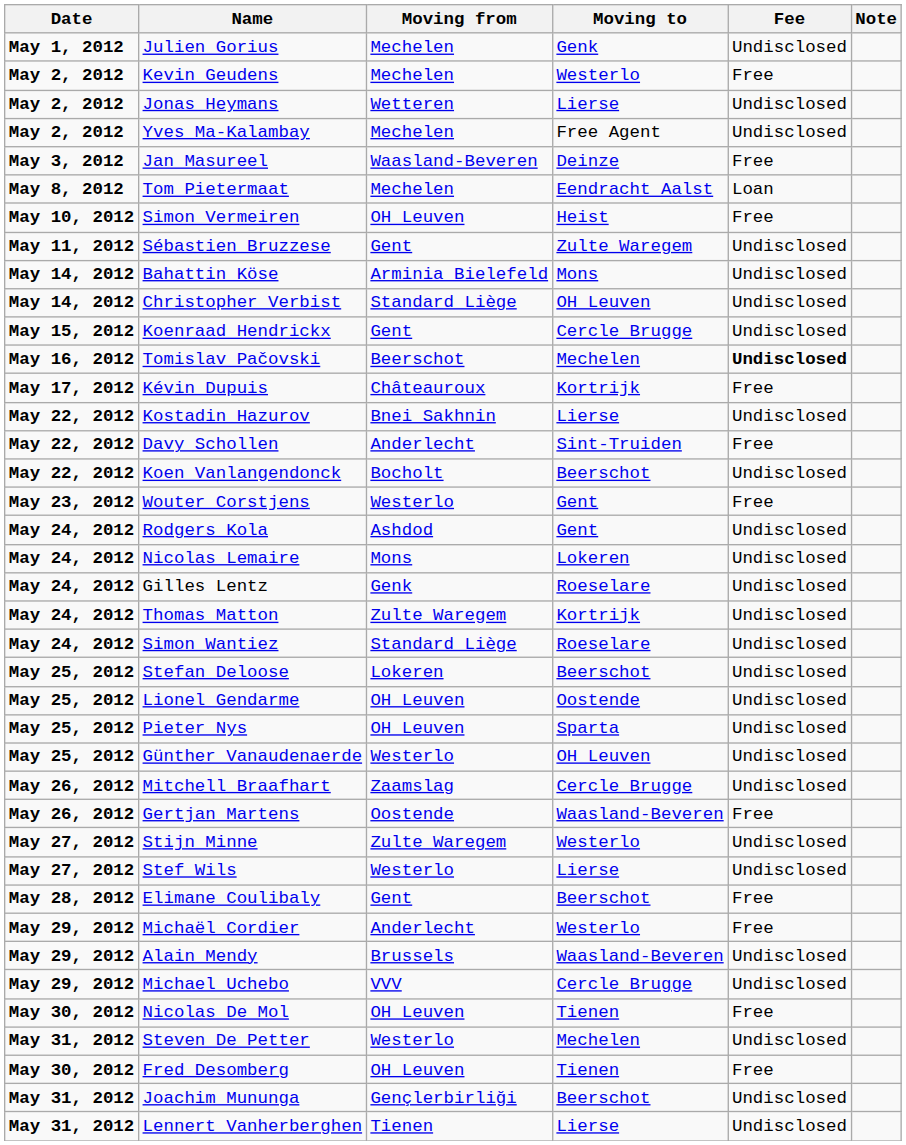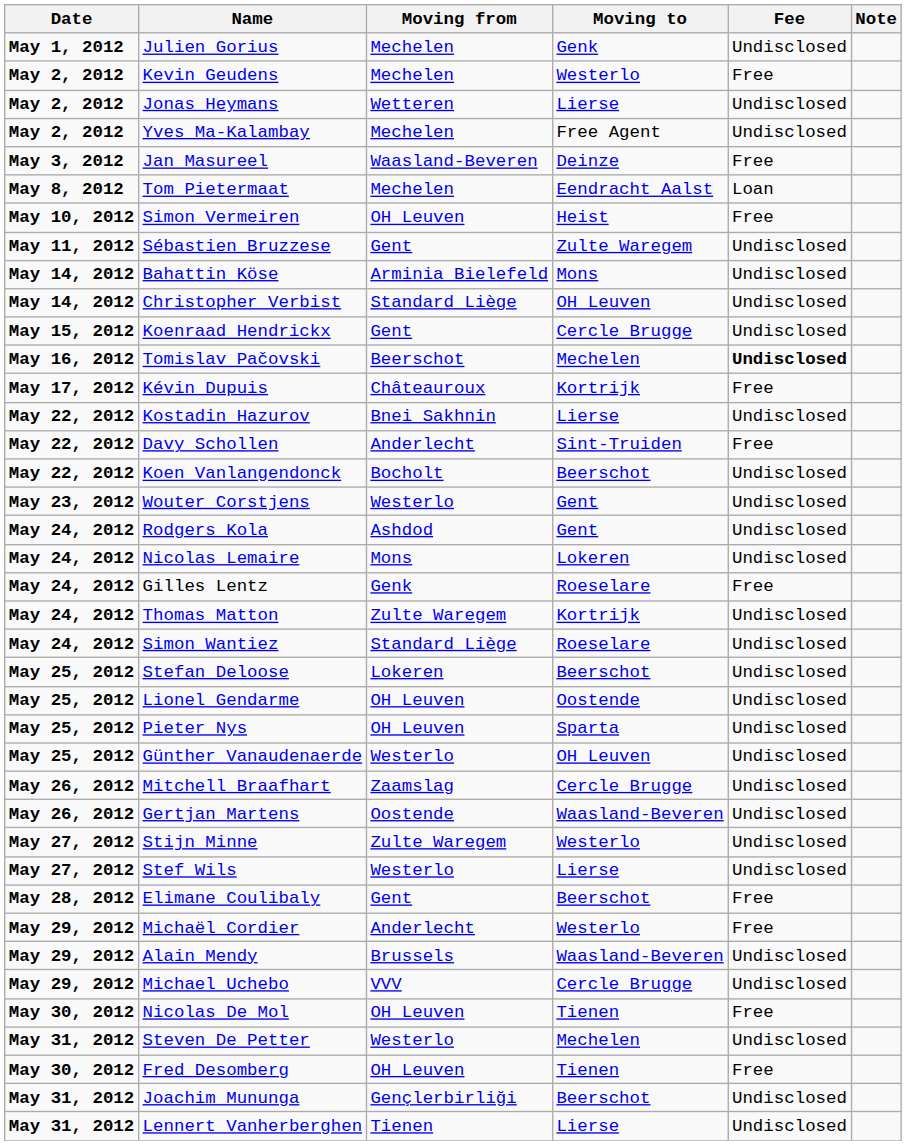Wouter Corstjens | Fee: Free -> Undisclosed
Gilles Lentz | Fee: Undisclosed -> Free
Gertjan Martens | Fee: Free -> Undisclosed
